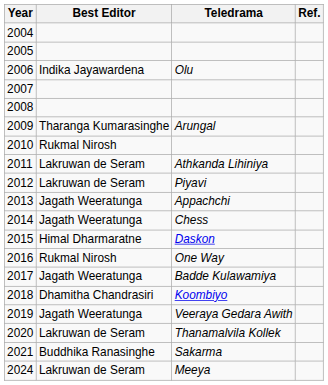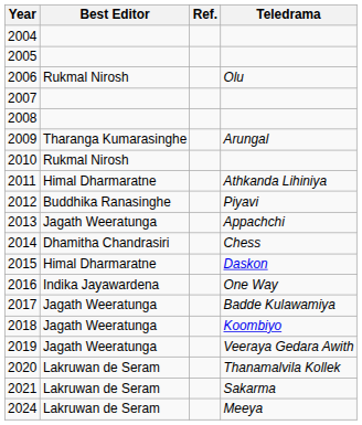columns swapped: Teledrama <-> Ref.
2006 | Best Editor: Indika Jayawardena -> Rukmal Nirosh
2011 | Best Editor: Lakruwan de Seram -> Himal Dharmaratne
2012 | Best Editor: Lakruwan de Seram -> Buddhika Ranasinghe
2014 | Best Editor: Jagath Weeratunga -> Dhamitha Chandrasiri
2016 | Best Editor: Rukmal Nirosh -> Indika Jayawardena
2018 | Best Editor: Dhamitha Chandrasiri -> Jagath Weeratunga
2021 | Best Editor: Buddhika Ranasinghe -> Lakruwan de Seram
